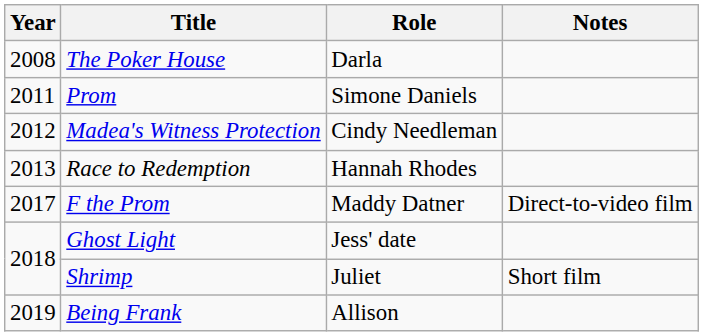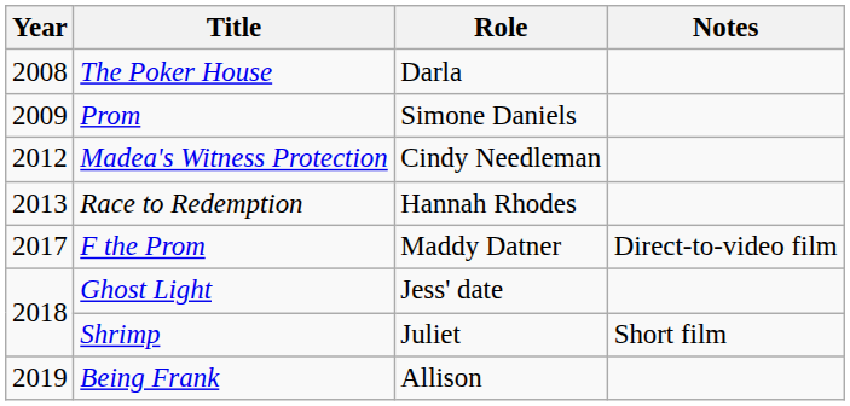Prom | Year: 2011 -> 2009
